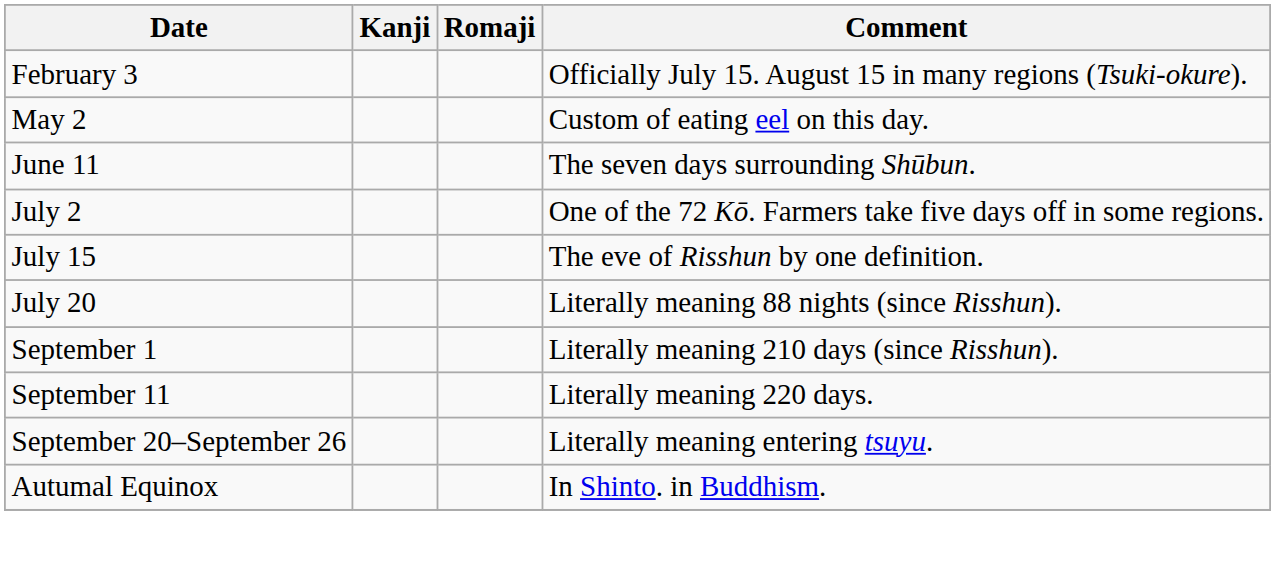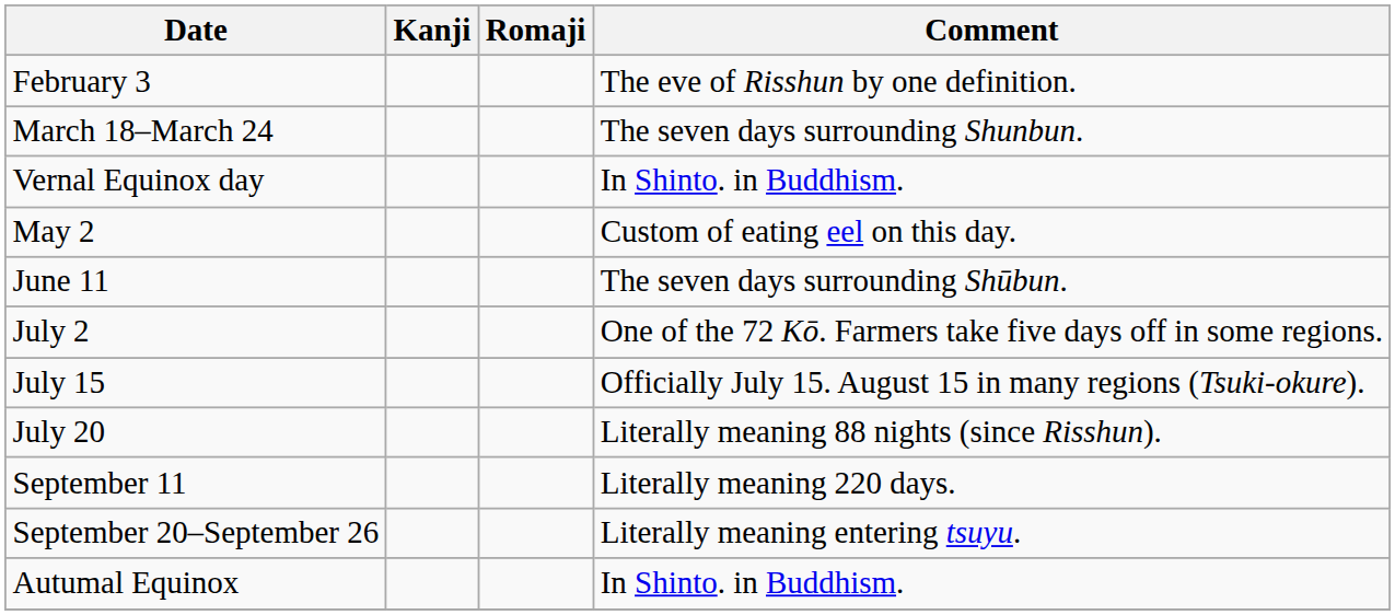February 3 | Comment: Officially July 15. August 15 in many regions (Tsuki-okure). -> The eve of Risshun by one definition.
+ row: March 18–March 24 | The seven days surrounding Shunbun.
+ row: Vernal Equinox day | In Shinto. in Buddhism.
July 15 | Comment: The eve of Risshun by one definition. -> Officially July 15. August 15 in many regions (Tsuki-okure).
- row: September 1 | Literally meaning 210 days (since Risshun).
